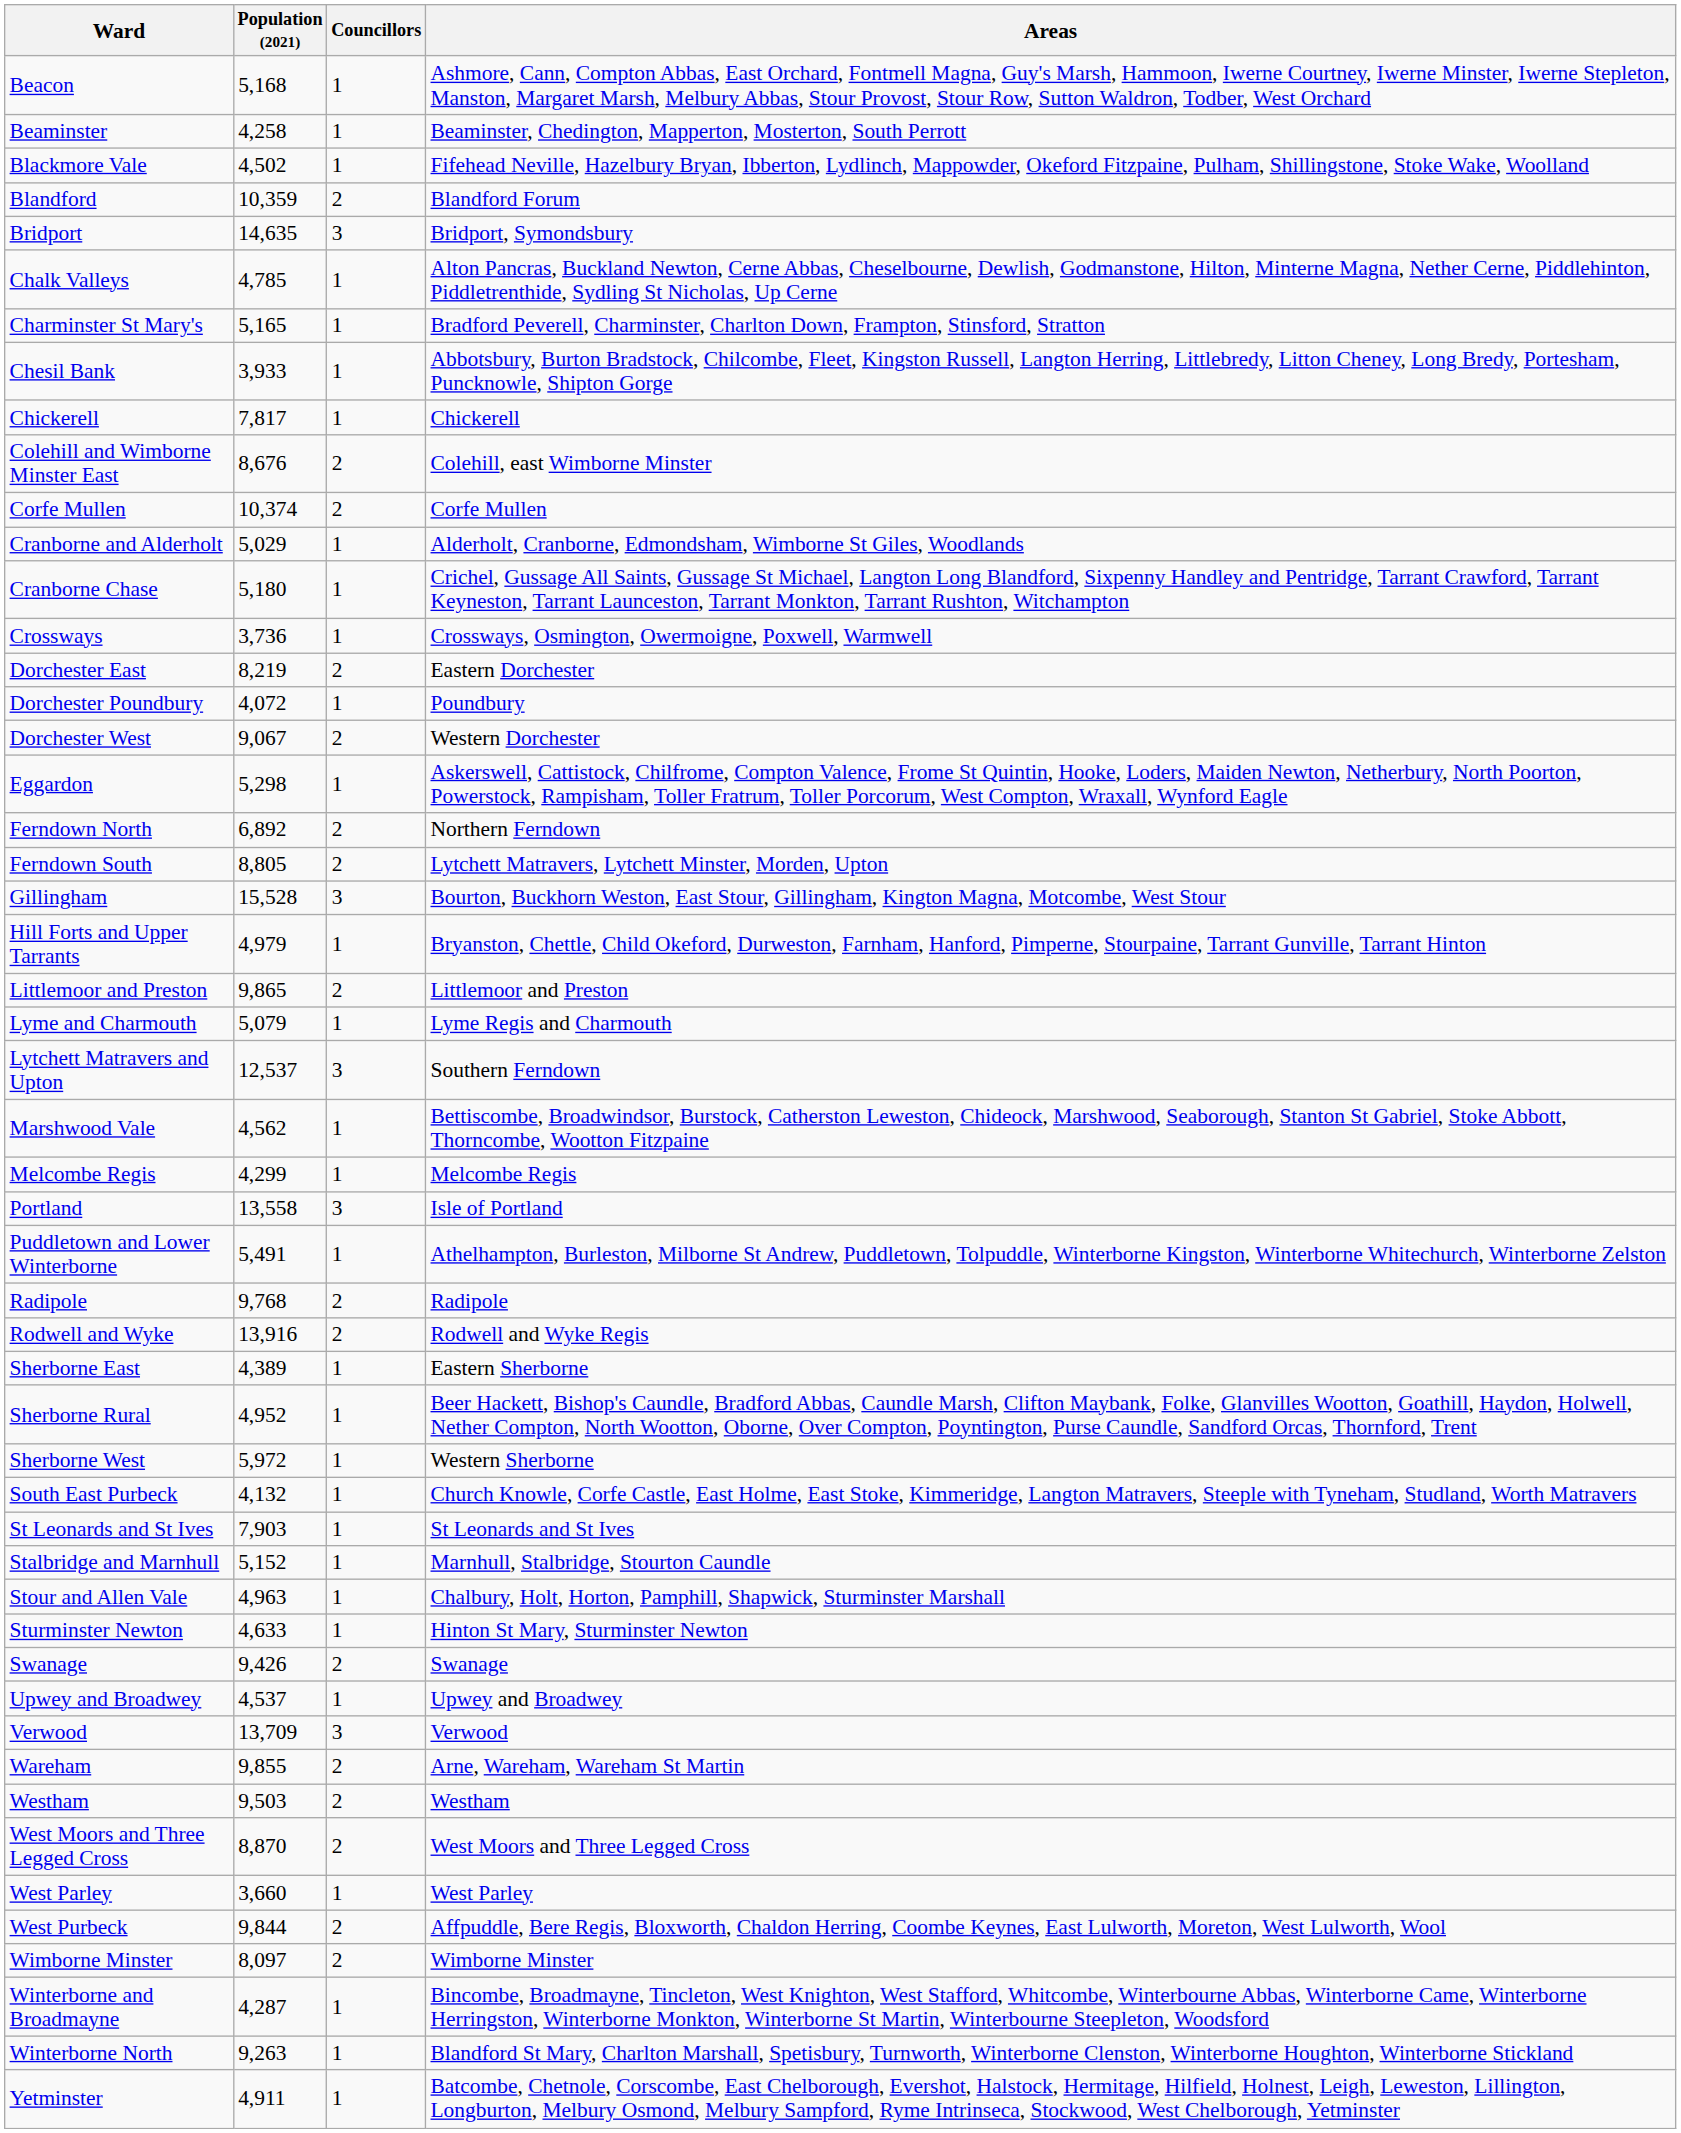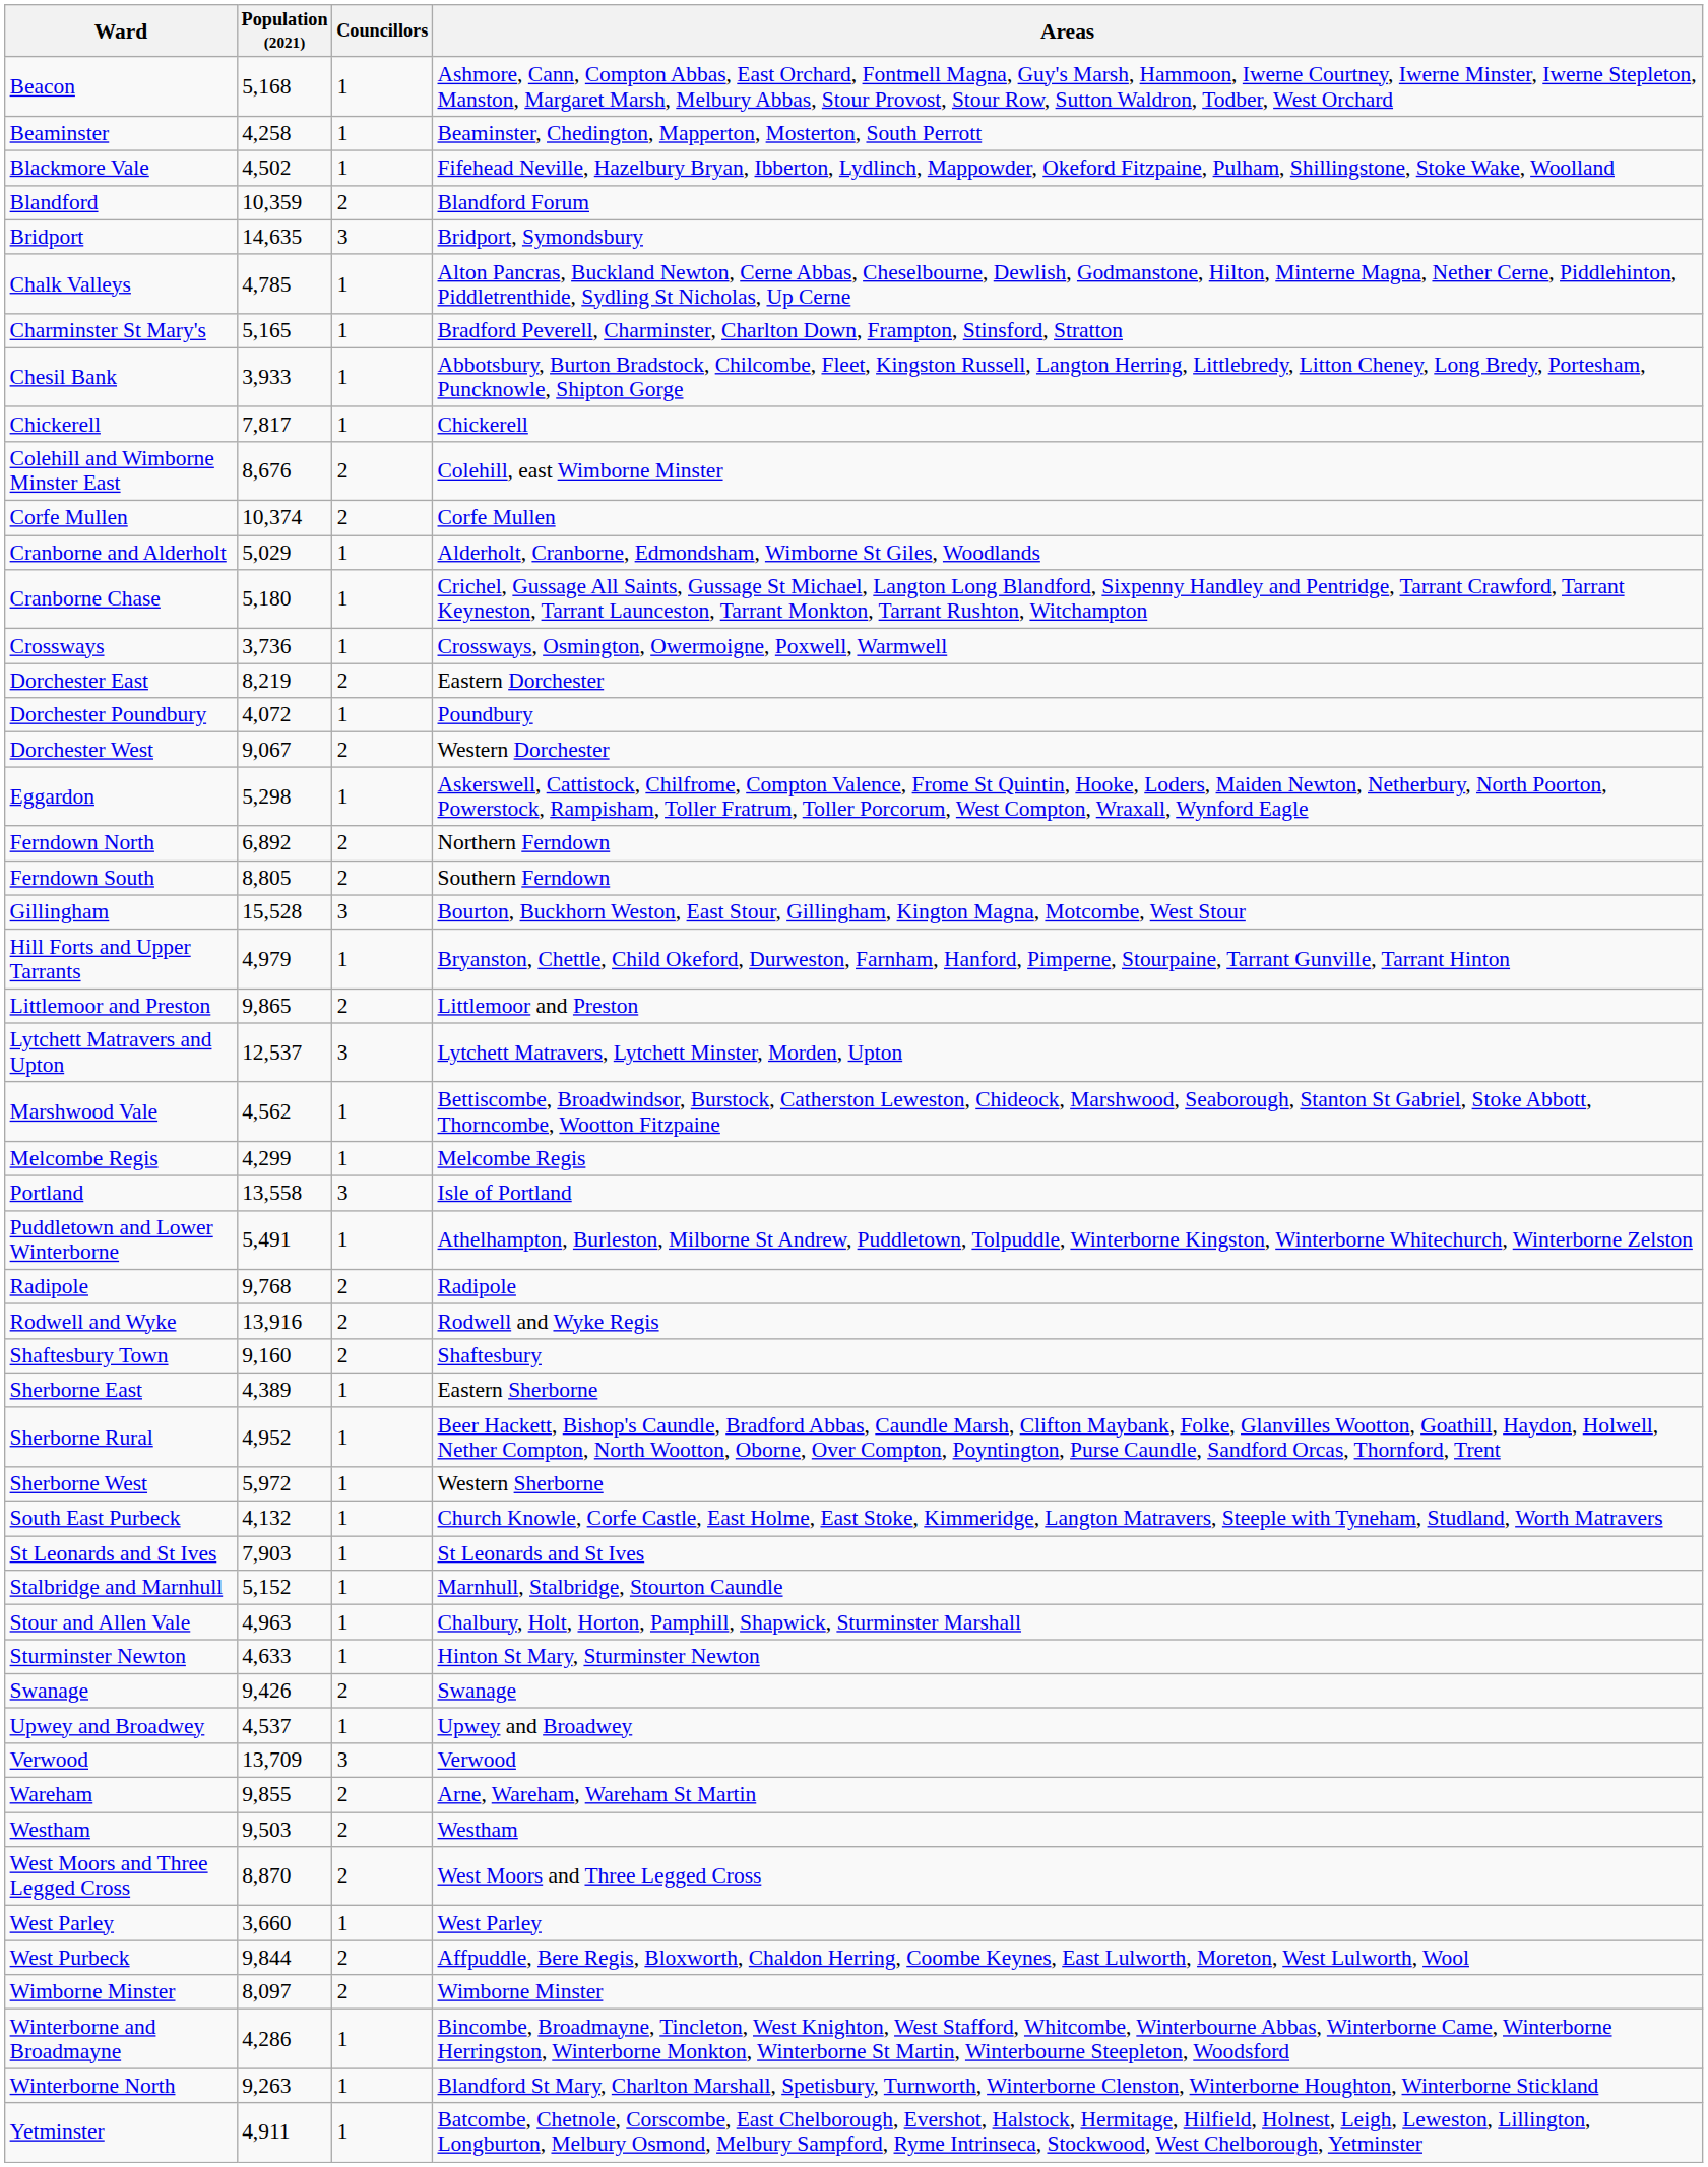Ferndown South | Areas: Lytchett Matravers, Lytchett Minster, Morden, Upton -> Southern Ferndown
- row: Lyme and Charmouth | 5,079 | 1 | Lyme Regis and Charmouth
Lytchett Matravers and Upton | Areas: Southern Ferndown -> Lytchett Matravers, Lytchett Minster, Morden, Upton
+ row: Shaftesbury Town | 9,160 | 2 | Shaftesbury
Winterborne and Broadmayne | Population (2021): 4,287 -> 4,286
